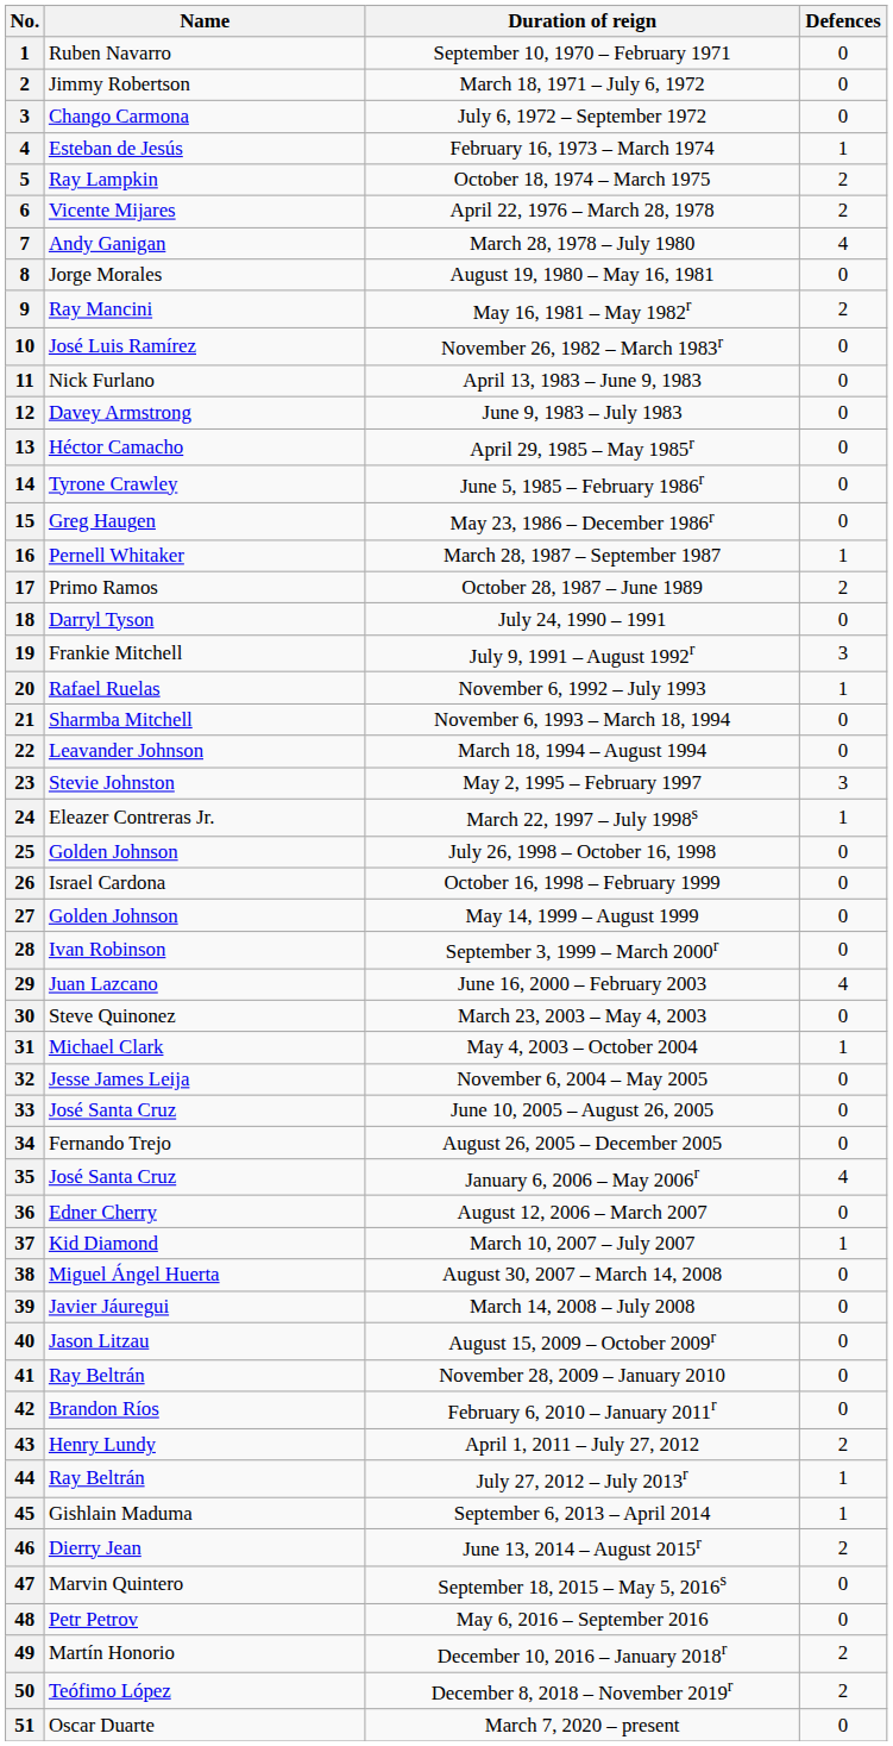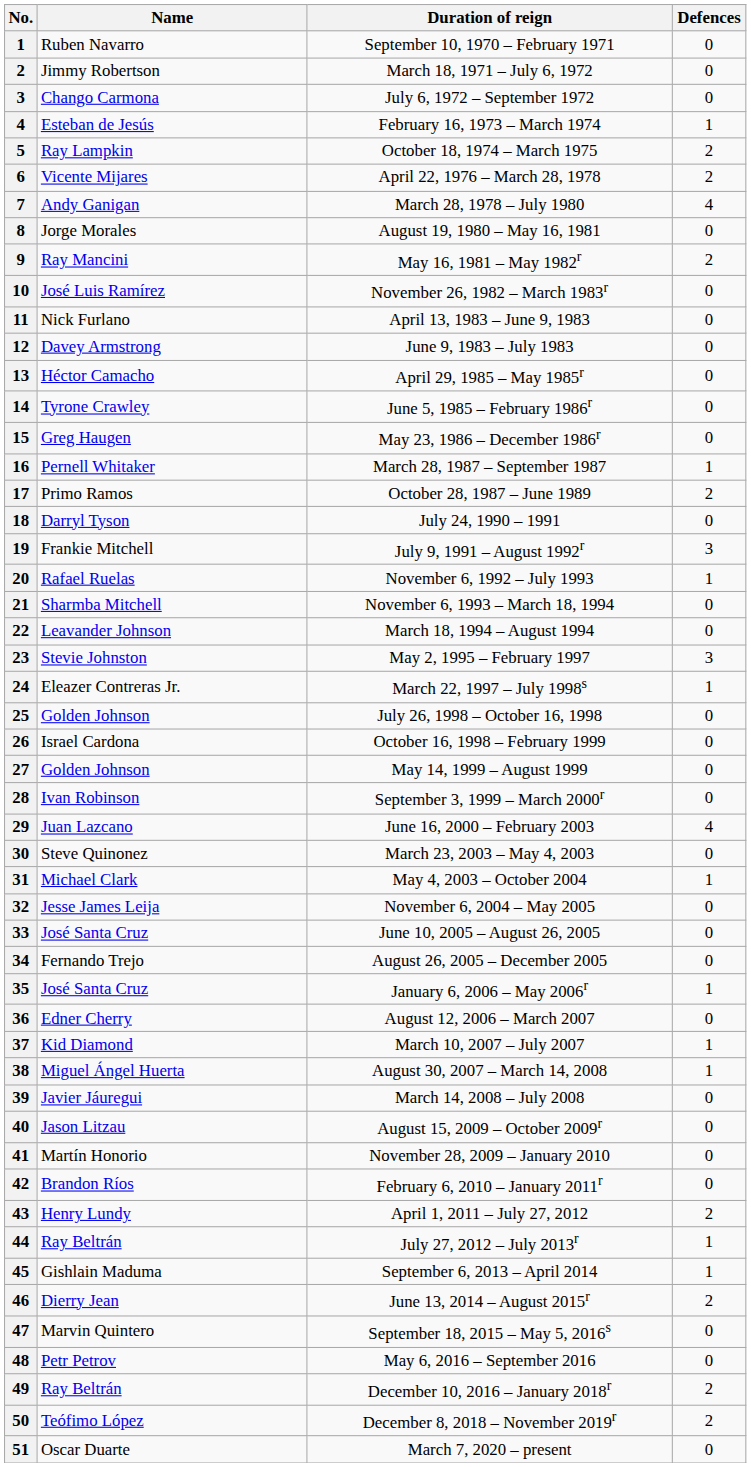January 6, 2006 – May 2006r | Defences: 4 -> 1
August 30, 2007 – March 14, 2008 | Defences: 0 -> 1
November 28, 2009 – January 2010 | Name: Ray Beltrán -> Martín Honorio
December 10, 2016 – January 2018r | Name: Martín Honorio -> Ray Beltrán
